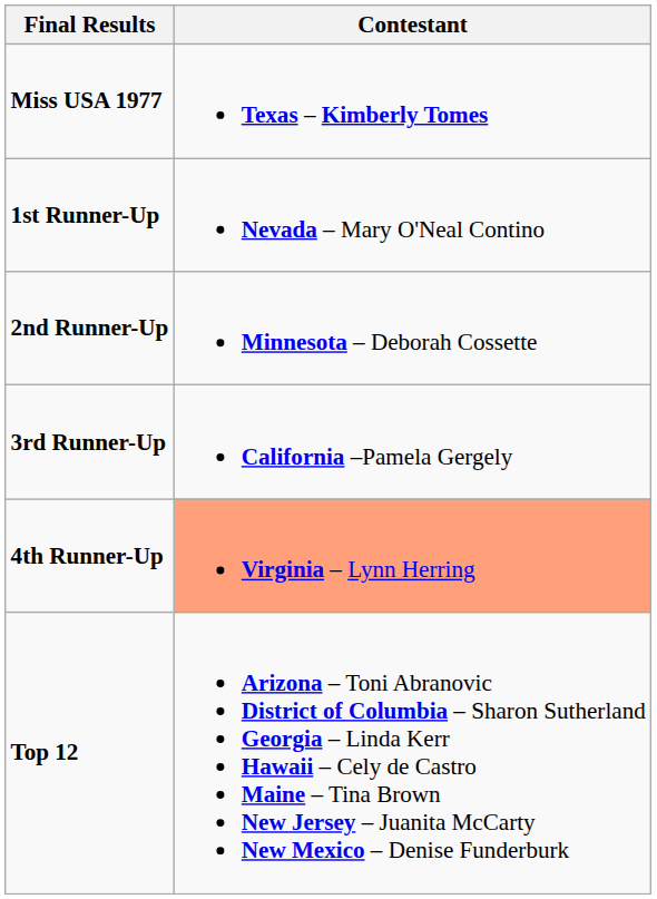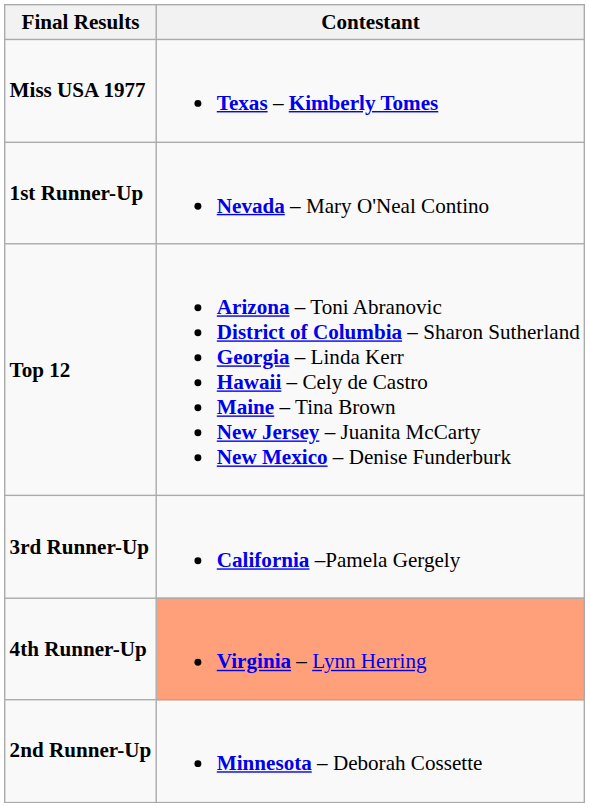rows swapped: 2nd Runner-Up <-> Top 12
